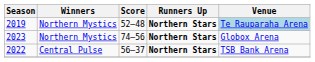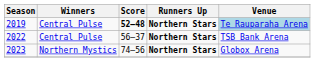2019 | Winners: Northern Mystics -> Central Pulse
2019 | Score: normal -> bold
rows swapped: 2022 <-> 2023
